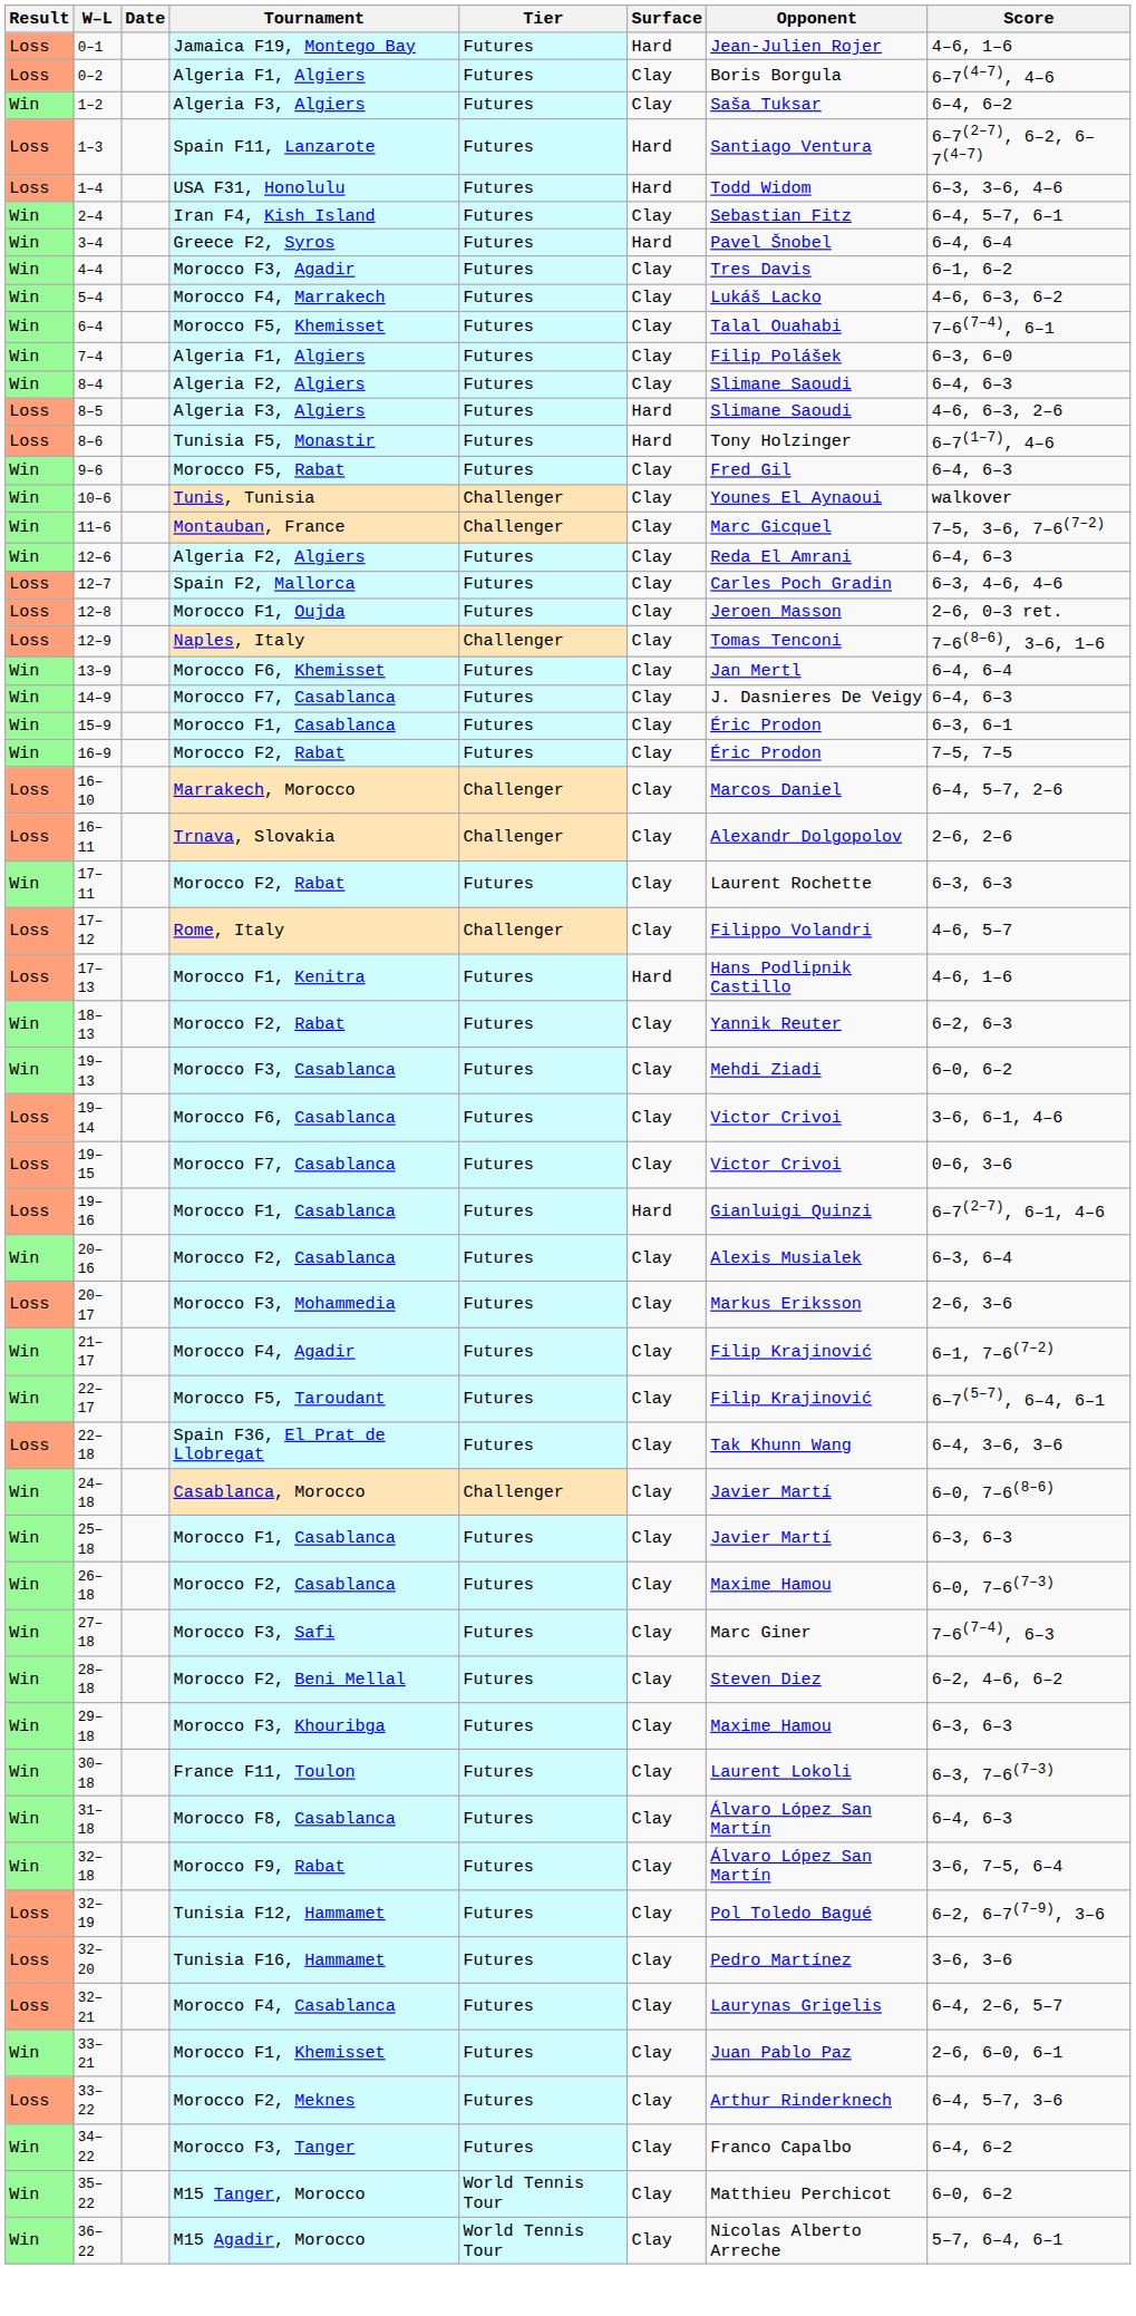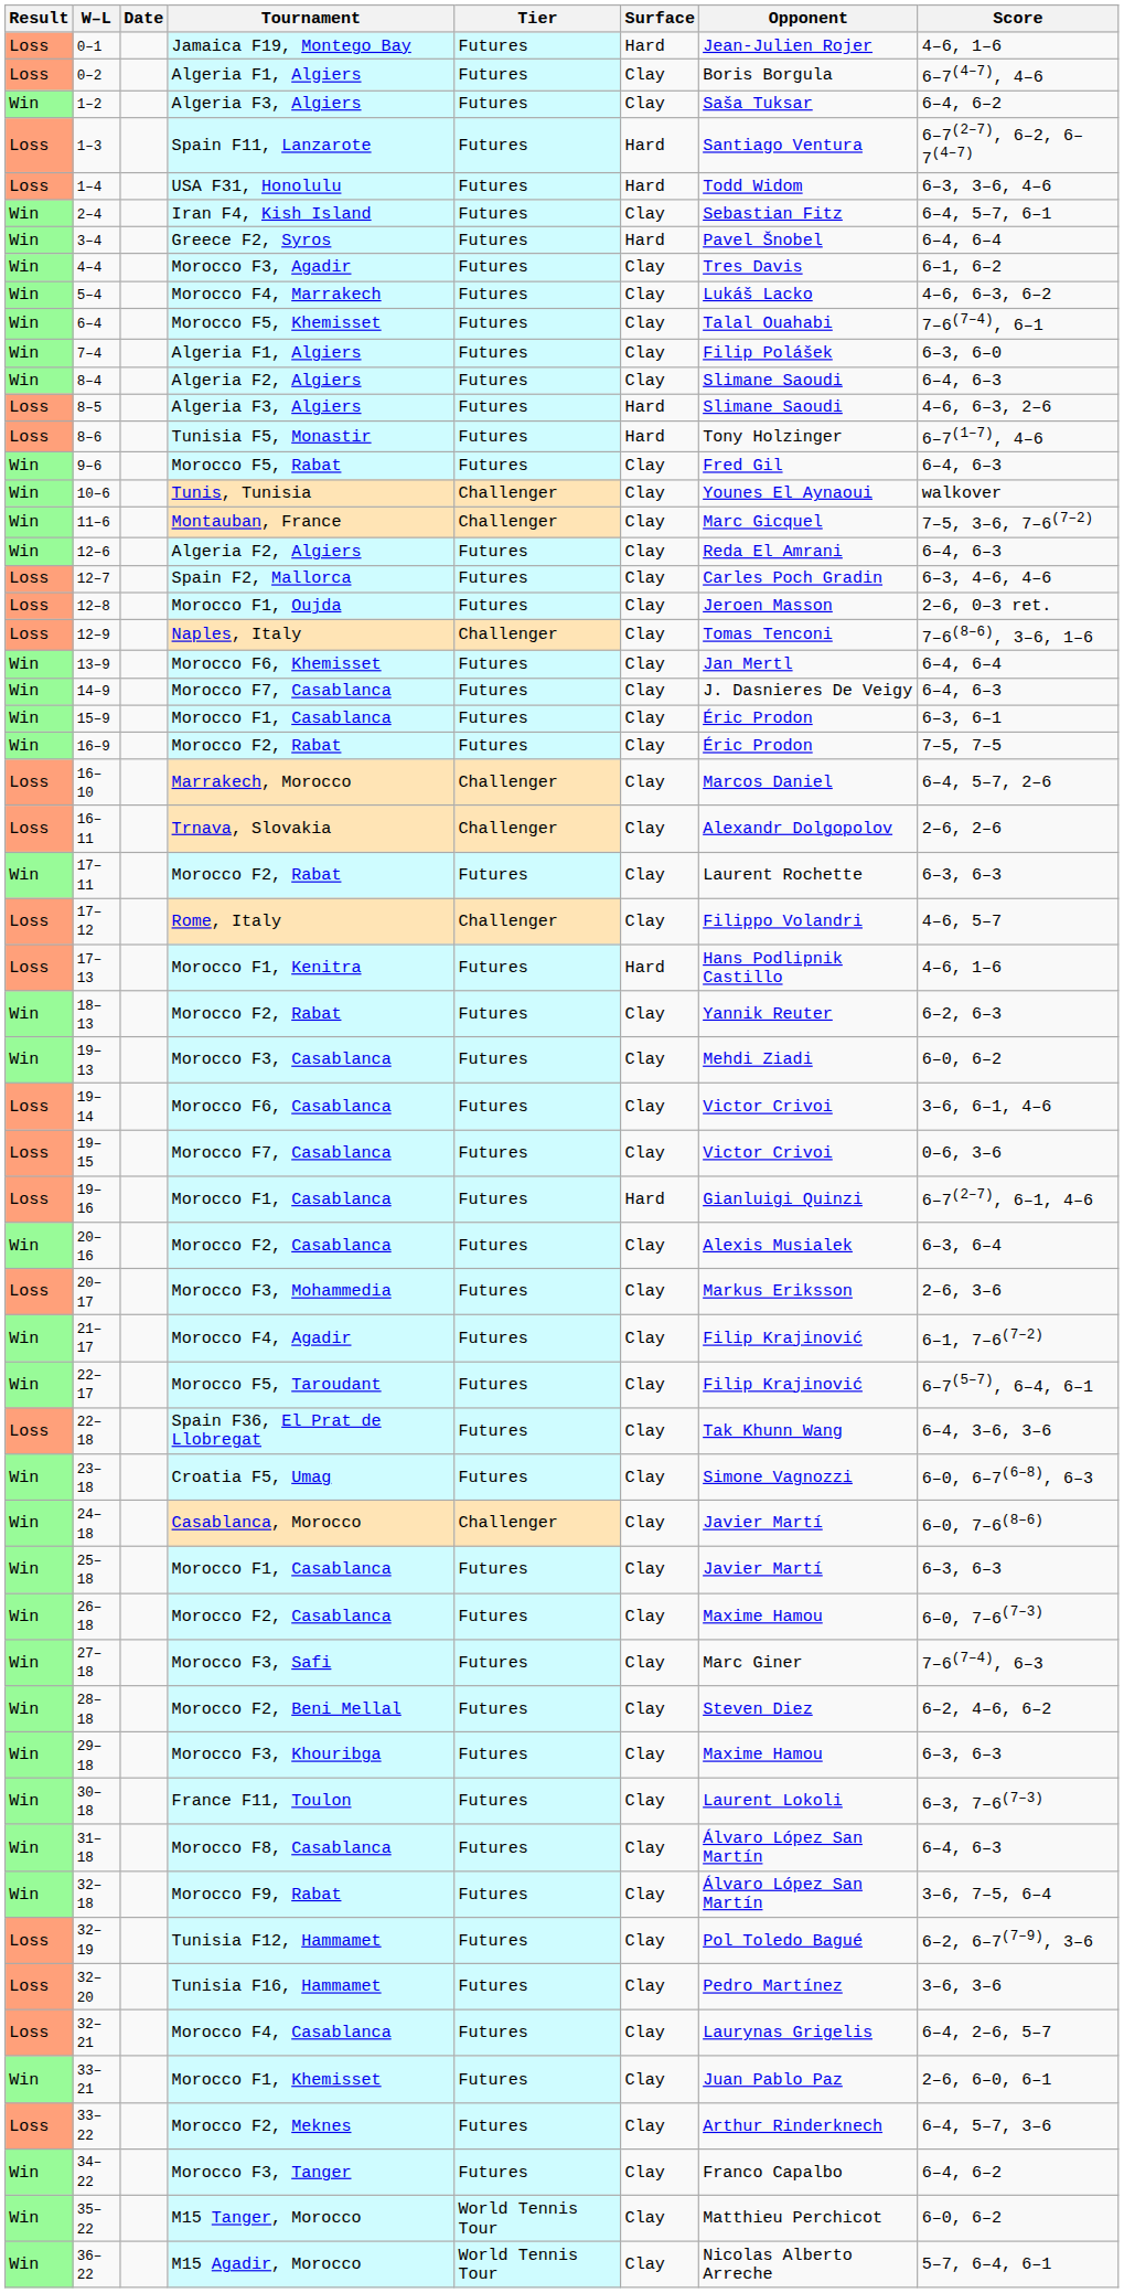+ row: Win | 23–18 | Croatia F5, Umag | Futures | Clay | Simone Vagnozzi | 6–0, 6–7(6–8), 6–3
